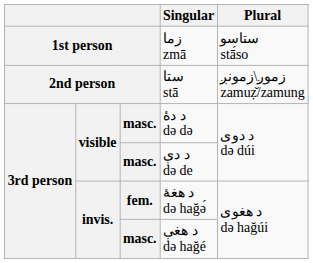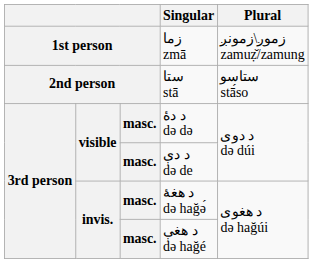زما zmā | Plural: ستاسو stā́so -> زموږ\زمونږ zamuẓ̌/zamung
ستا stā | Plural: زموږ\زمونږ zamuẓ̌/zamung -> ستاسو stā́so
د هغۀ də hağә́ | column 3: fem. -> masc.
